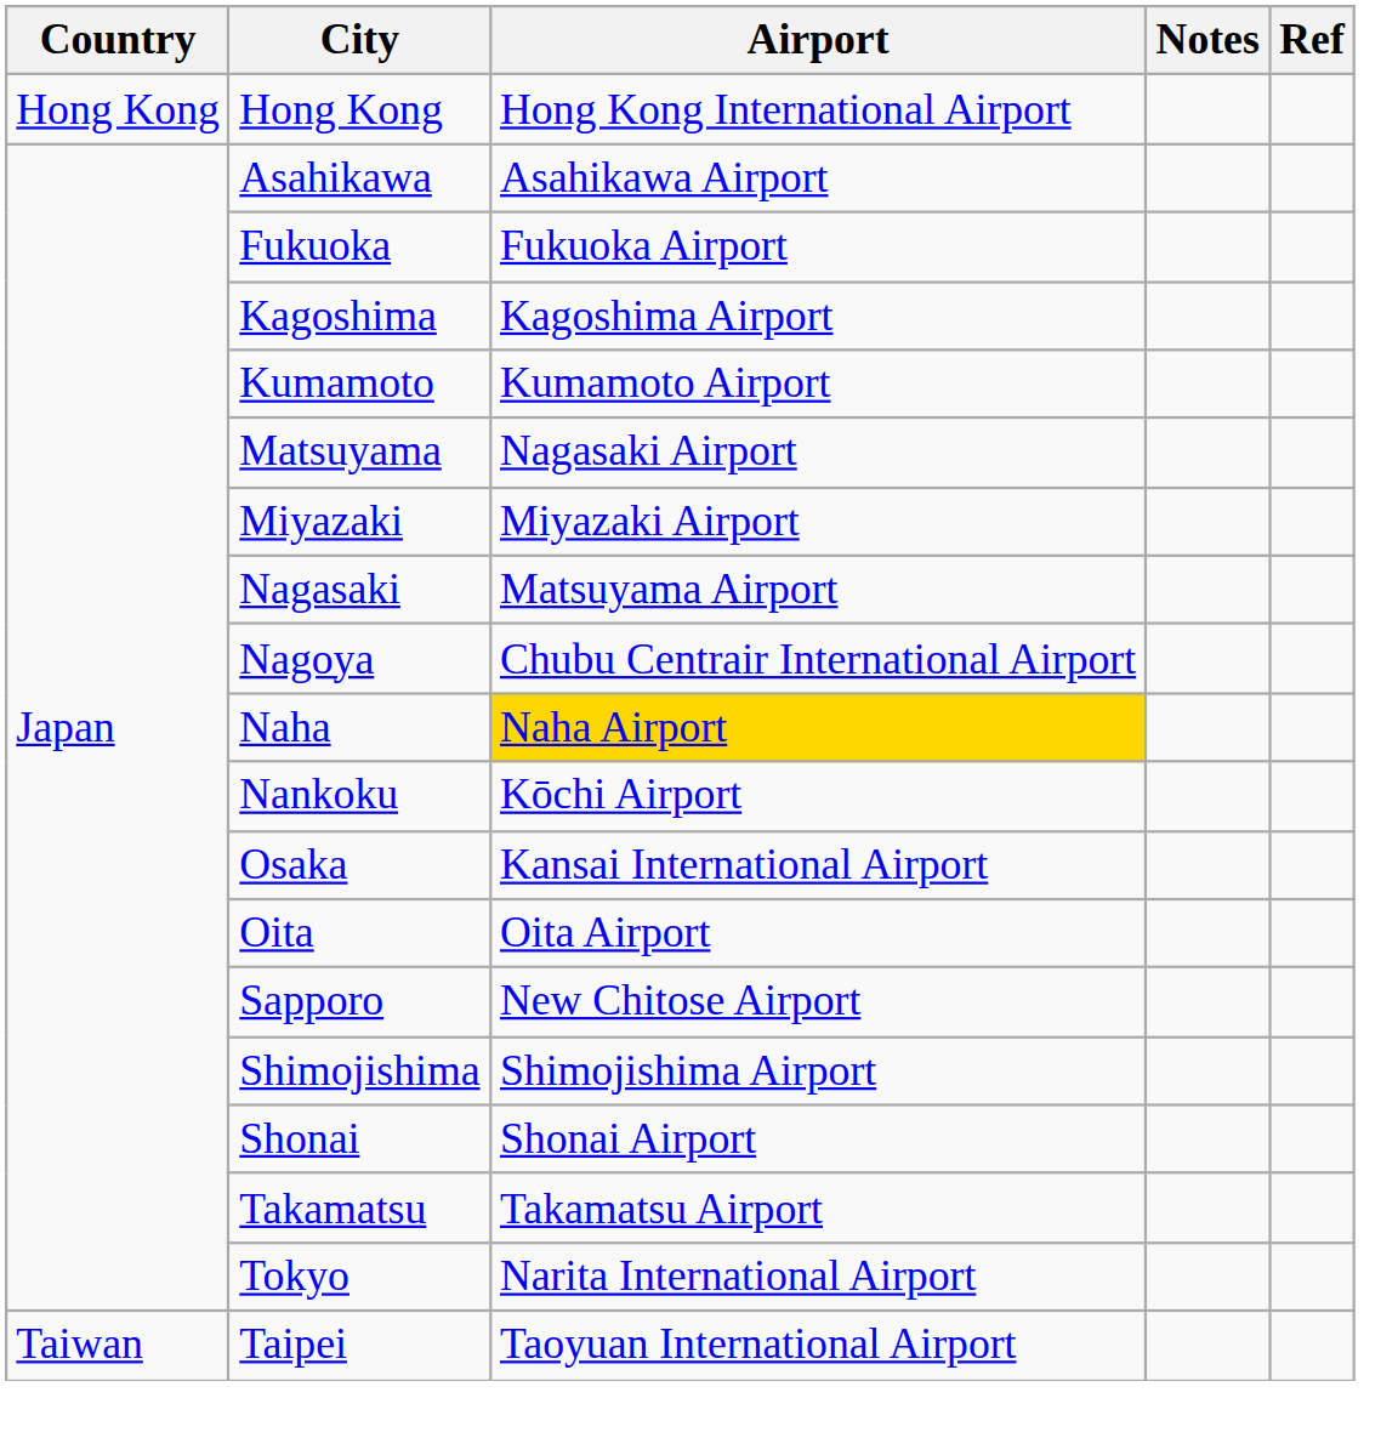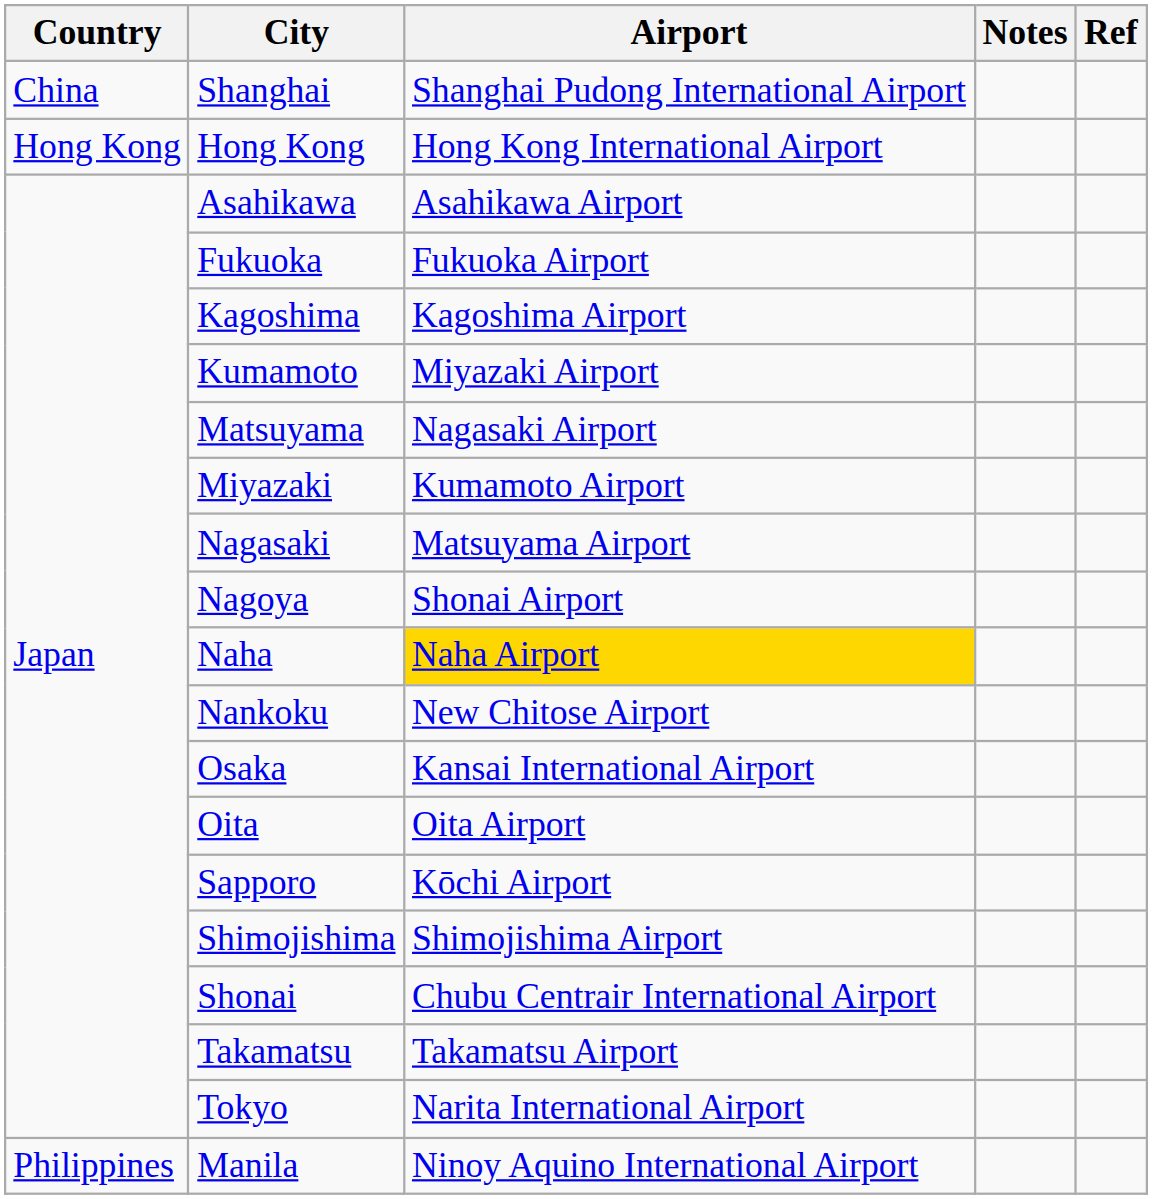+ row: China | Shanghai | Shanghai Pudong International Airport
Kumamoto | Airport: Kumamoto Airport -> Miyazaki Airport
Miyazaki | Airport: Miyazaki Airport -> Kumamoto Airport
Nagoya | Airport: Chubu Centrair International Airport -> Shonai Airport
Nankoku | Airport: Kōchi Airport -> New Chitose Airport
Sapporo | Airport: New Chitose Airport -> Kōchi Airport
Shonai | Airport: Shonai Airport -> Chubu Centrair International Airport
+ row: Philippines | Manila | Ninoy Aquino International Airport
- row: Taiwan | Taipei | Taoyuan International Airport
